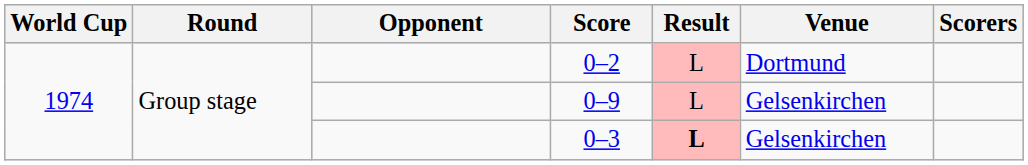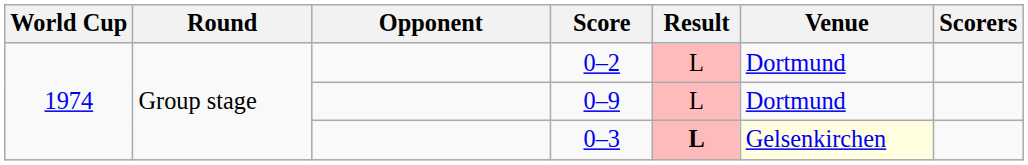0–9 | Venue: Gelsenkirchen -> Dortmund
0–3 | Venue: no background -> lightyellow background
